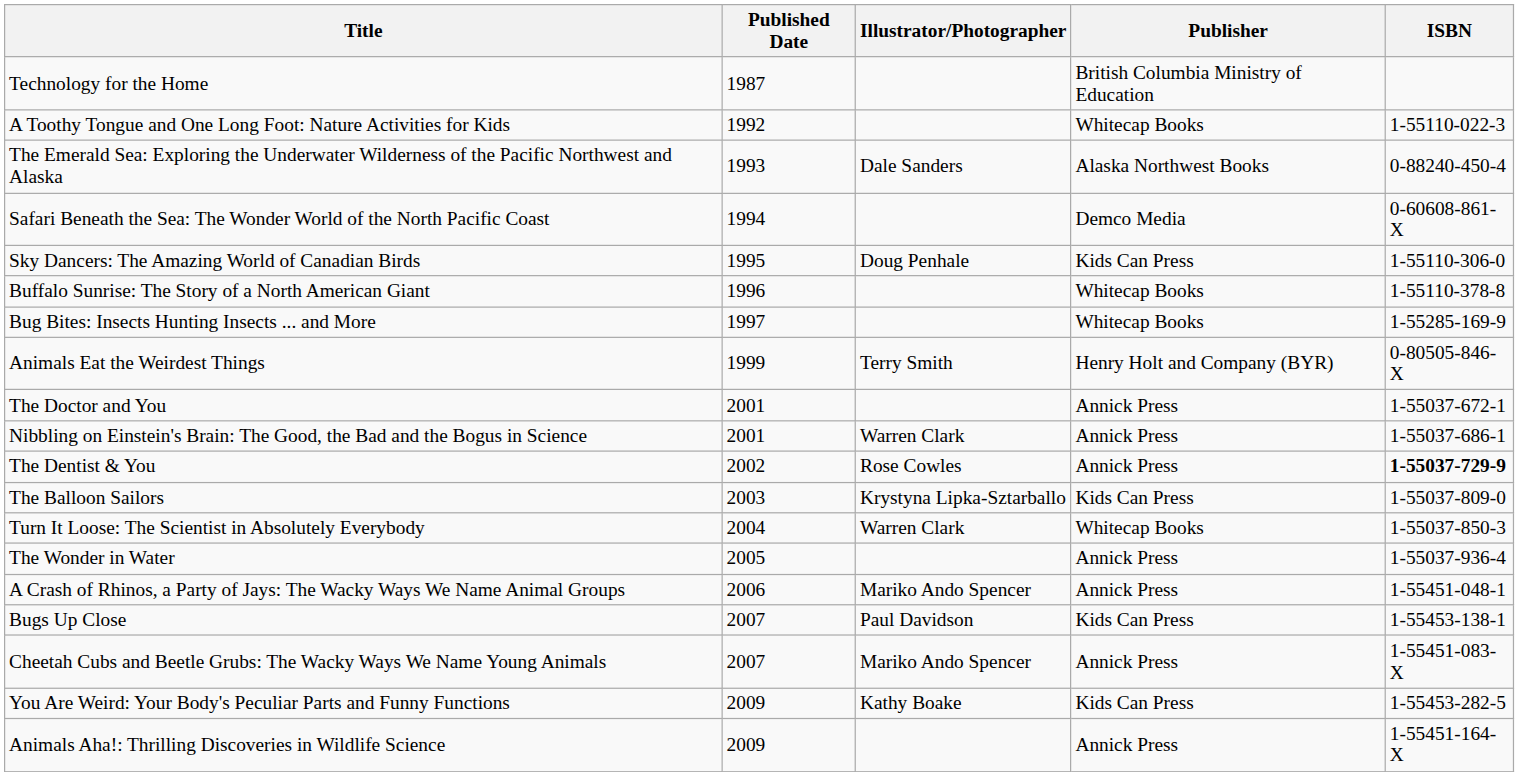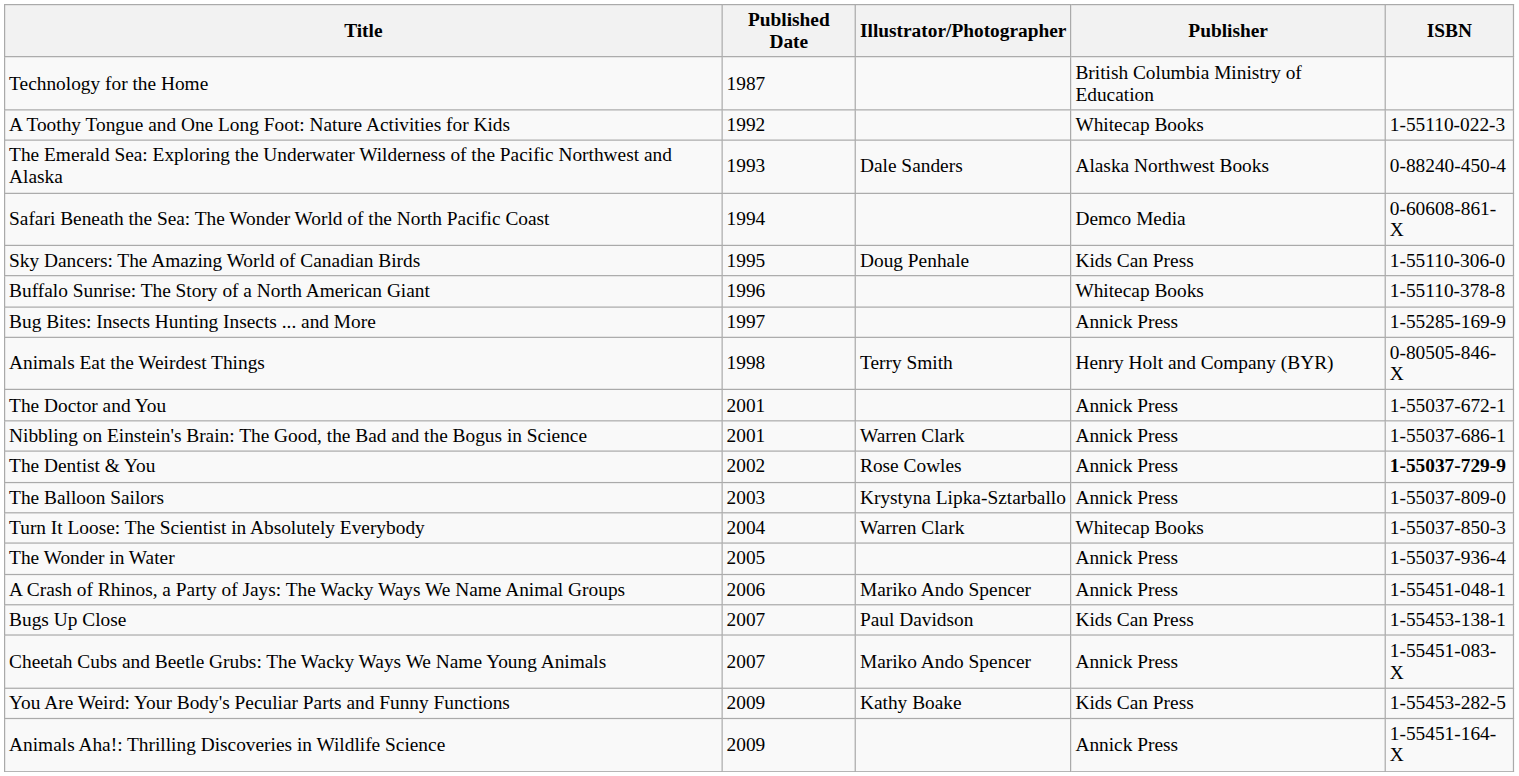Bug Bites: Insects Hunting Insects ... and More | Publisher: Whitecap Books -> Annick Press
Animals Eat the Weirdest Things | Published Date: 1999 -> 1998
The Balloon Sailors | Publisher: Kids Can Press -> Annick Press
